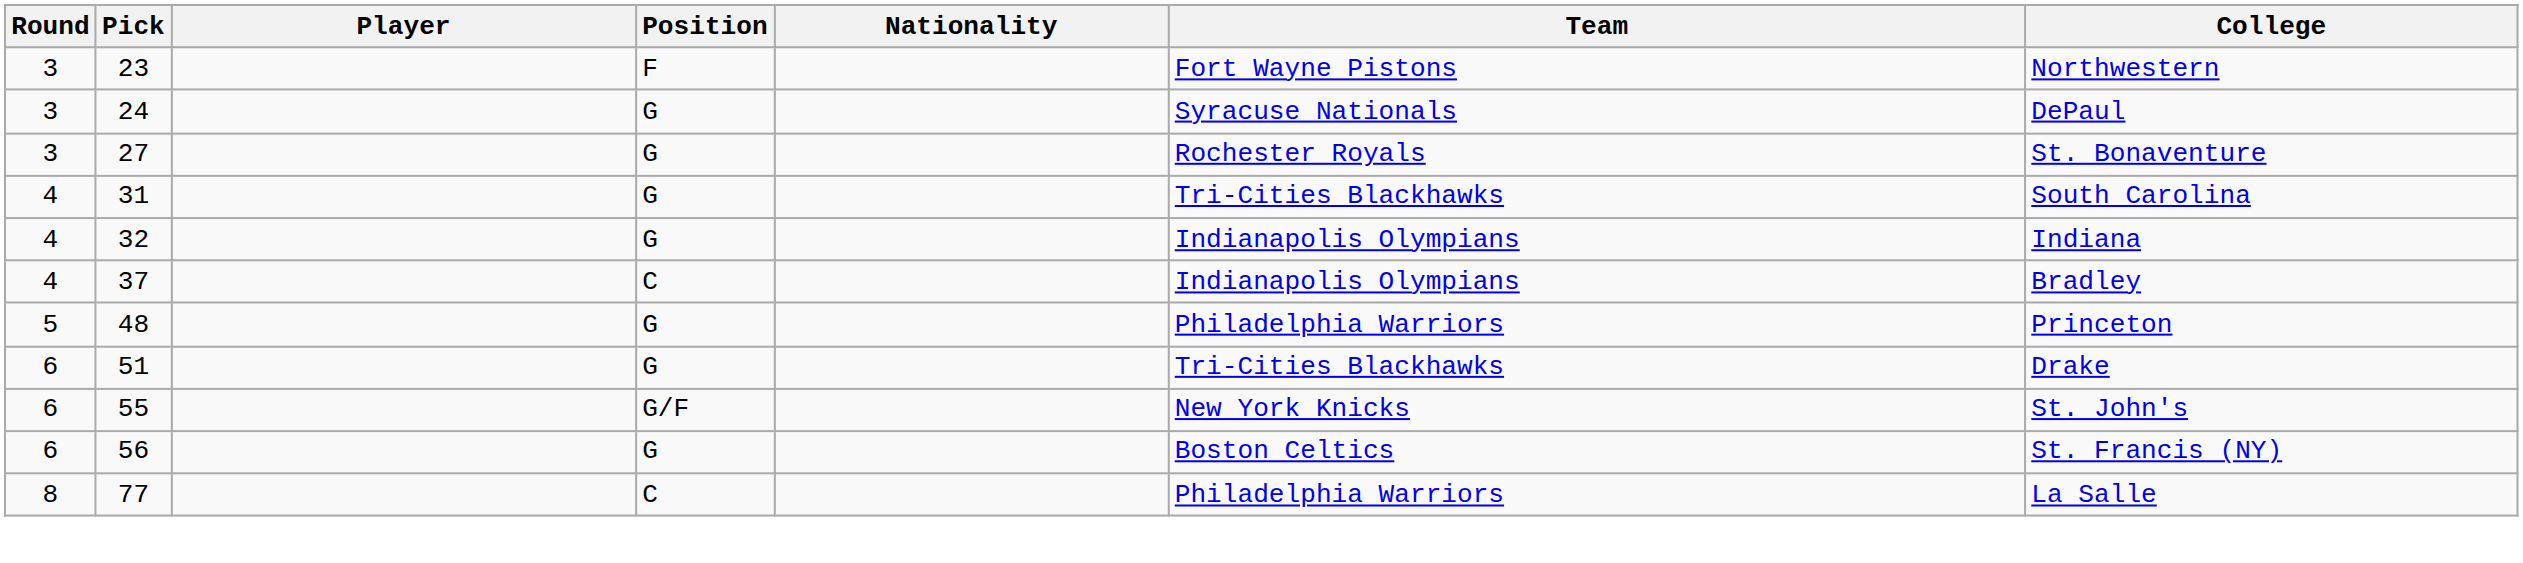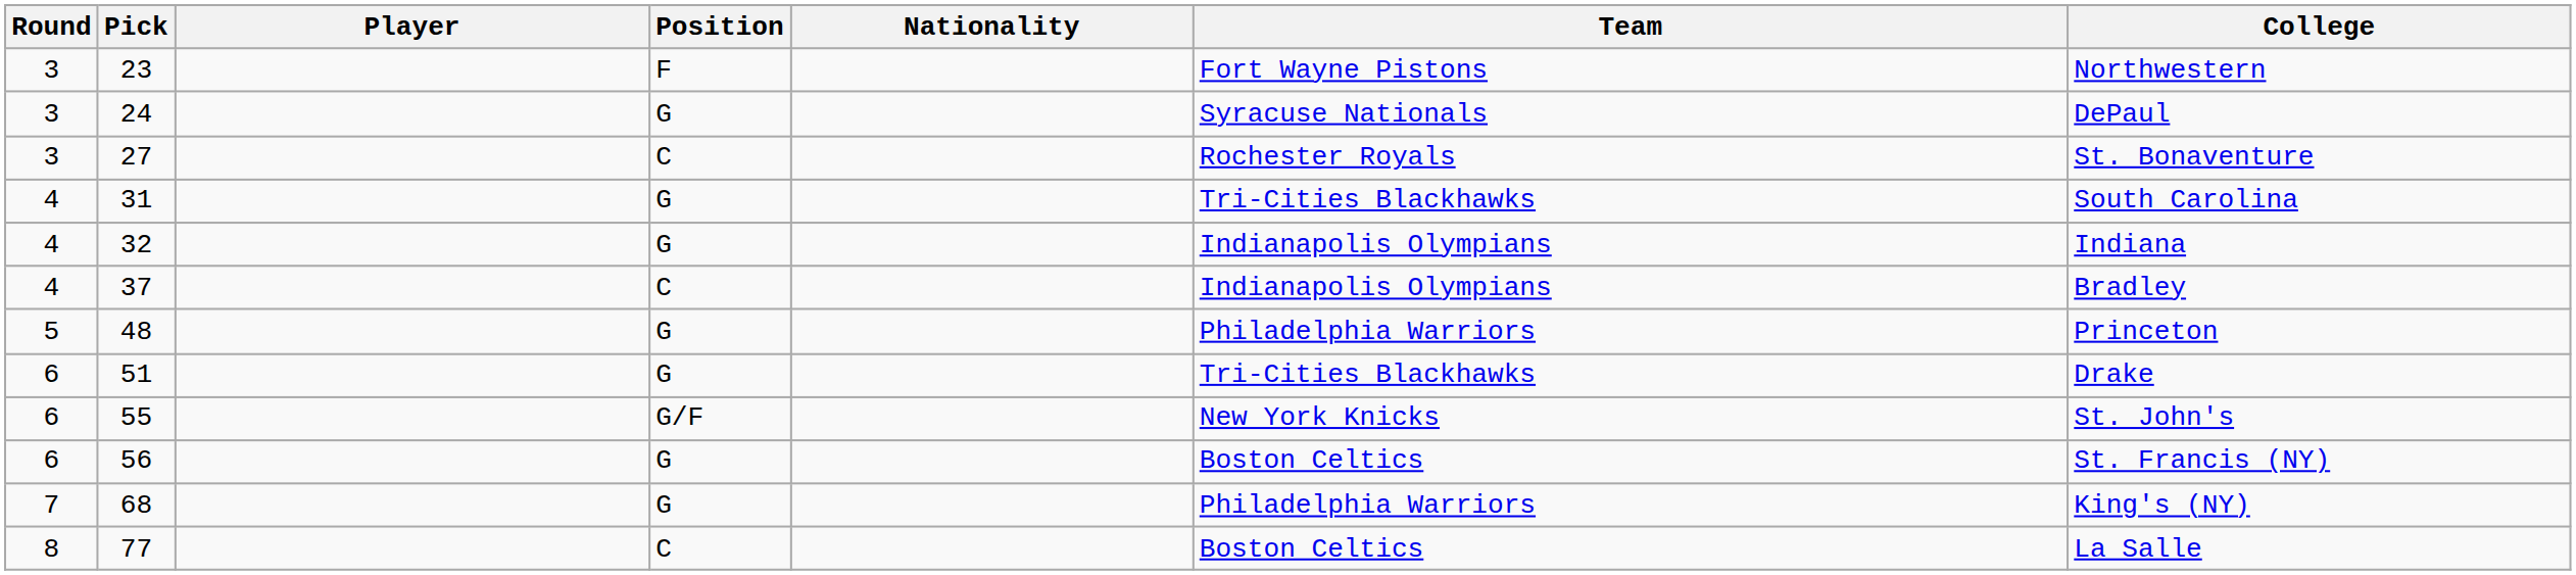27 | Position: G -> C
+ row: 7 | 68 | G | Philadelphia Warriors | King's (NY)
77 | Team: Philadelphia Warriors -> Boston Celtics
